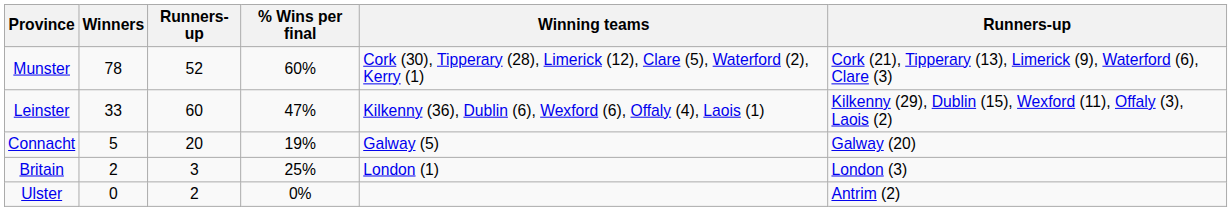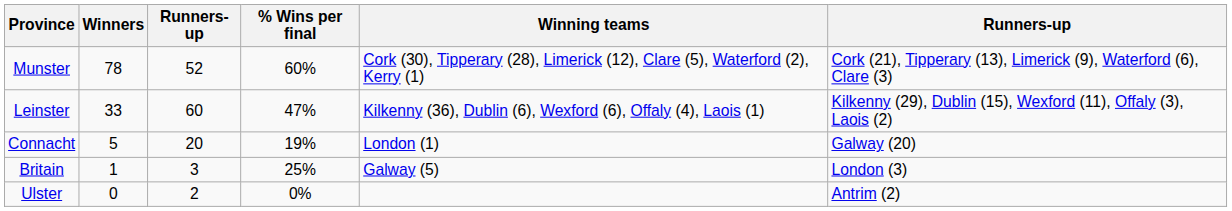Connacht | Winning teams: Galway (5) -> London (1)
Britain | Winners: 2 -> 1
Britain | Winning teams: London (1) -> Galway (5)
